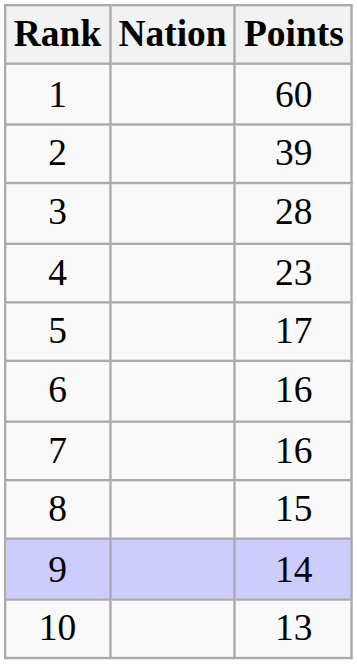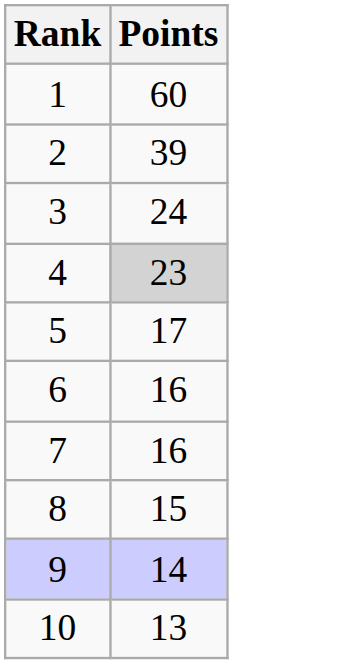- column: Nation
3 | Points: 28 -> 24
4 | Points: no background -> lightgrey background
